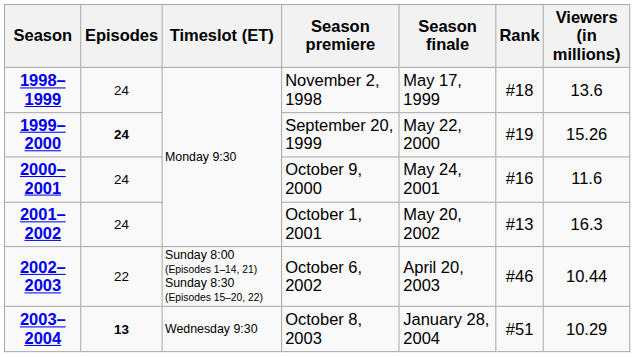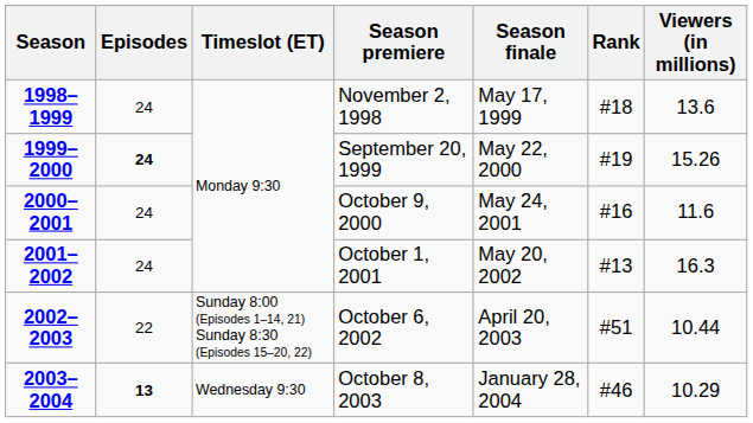2002–2003 | Rank: #46 -> #51
2003–2004 | Rank: #51 -> #46
